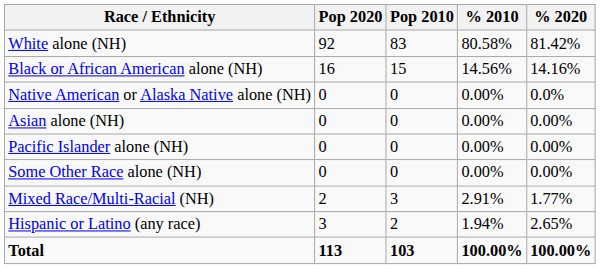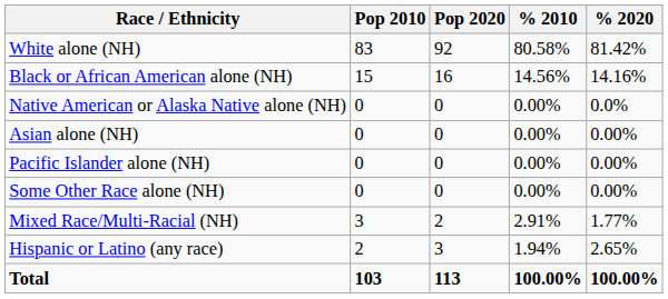columns swapped: Pop 2010 <-> Pop 2020
